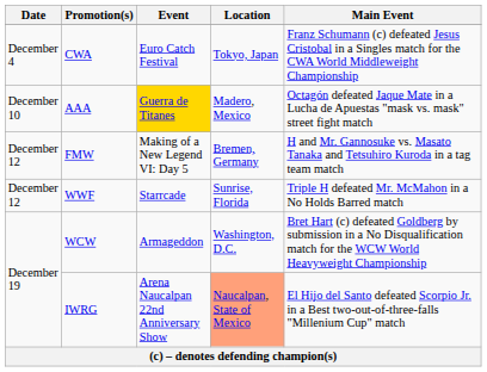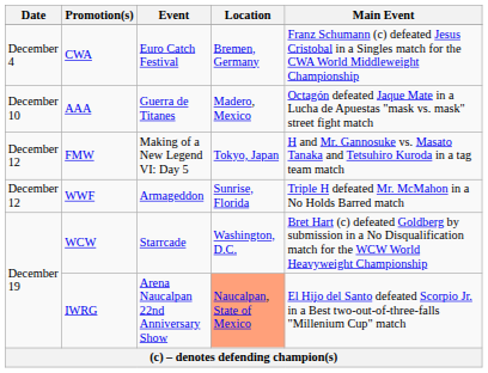CWA | Location: Tokyo, Japan -> Bremen, Germany
AAA | Event: gold background -> no background
FMW | Location: Bremen, Germany -> Tokyo, Japan
WWF | Event: Starrcade -> Armageddon
WCW | Event: Armageddon -> Starrcade
